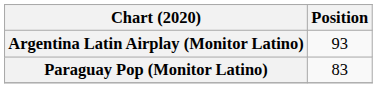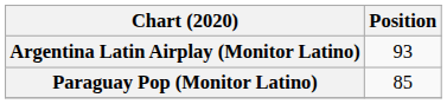Paraguay Pop (Monitor Latino) | Position: 83 -> 85
